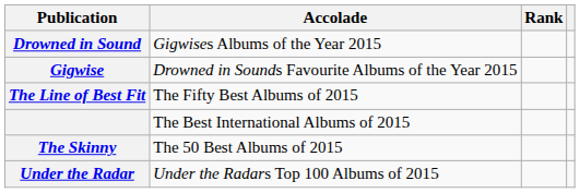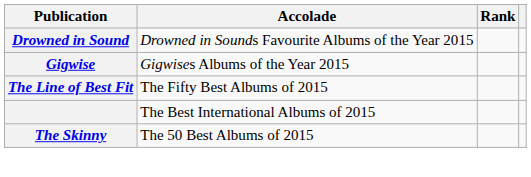Drowned in Sound | Accolade: Gigwises Albums of the Year 2015 -> Drowned in Sounds Favourite Albums of the Year 2015
Gigwise | Accolade: Drowned in Sounds Favourite Albums of the Year 2015 -> Gigwises Albums of the Year 2015
- row: Under the Radar | Under the Radars Top 100 Albums of 2015
